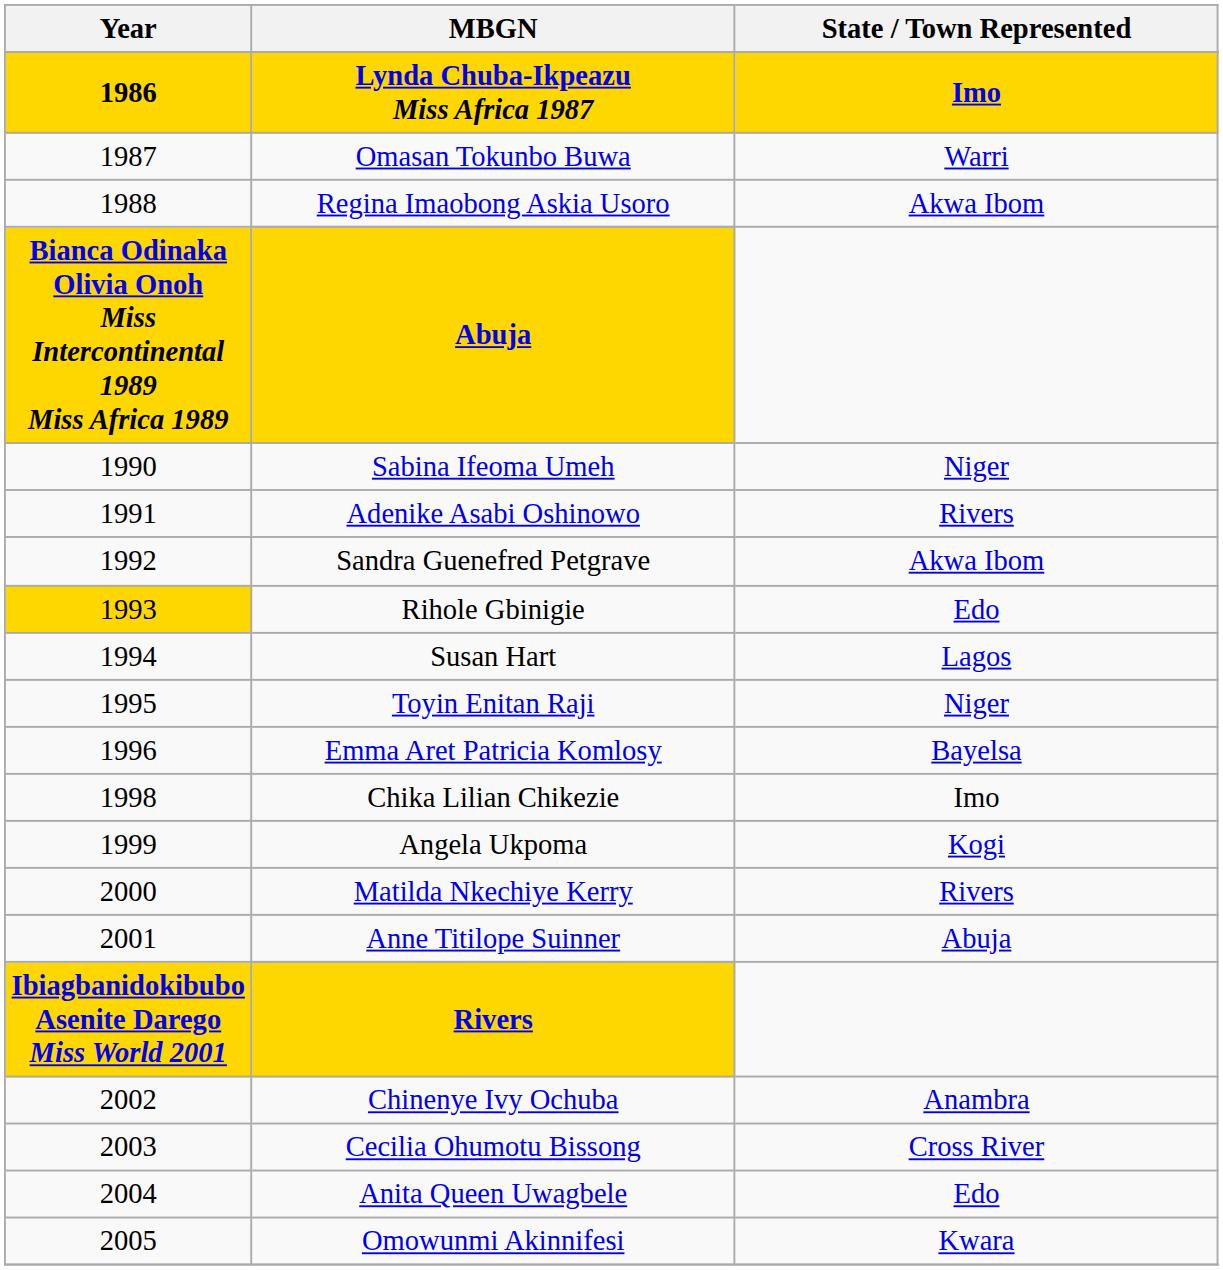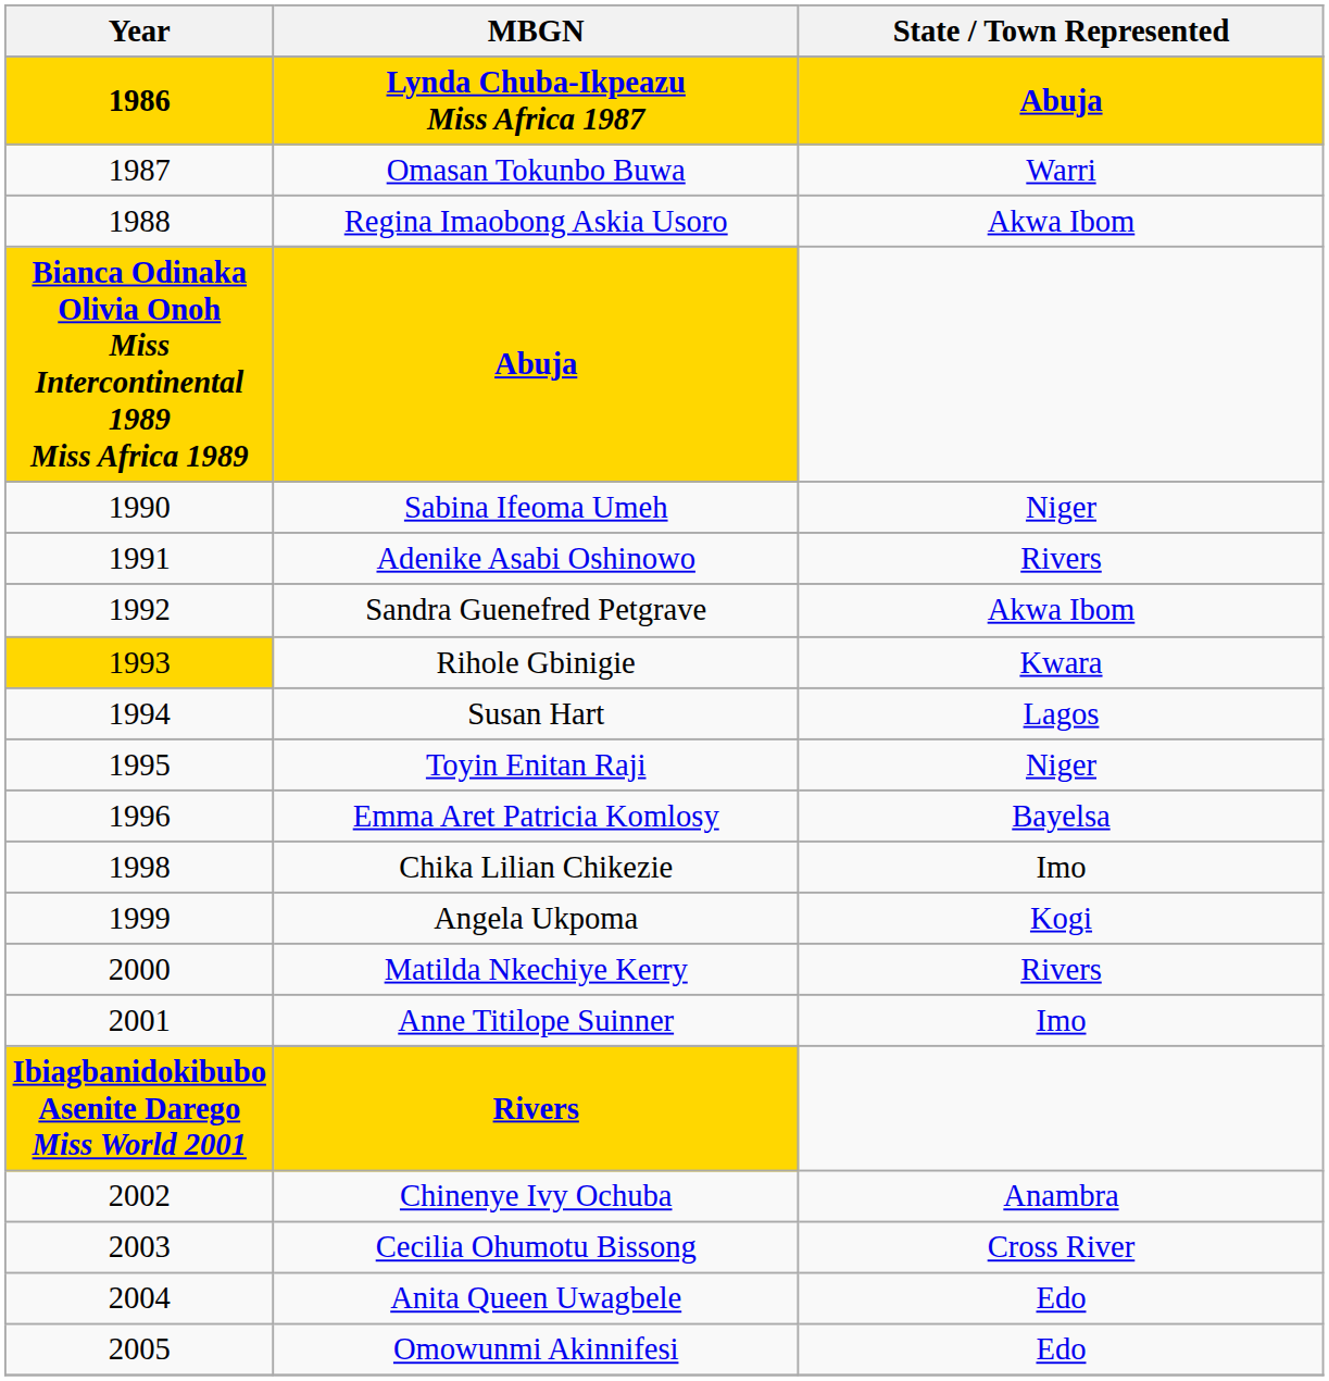Lynda Chuba-Ikpeazu Miss Africa 1987 | State / Town Represented: Imo -> Abuja
Rihole Gbinigie | State / Town Represented: Edo -> Kwara
Anne Titilope Suinner | State / Town Represented: Abuja -> Imo
Omowunmi Akinnifesi | State / Town Represented: Kwara -> Edo
